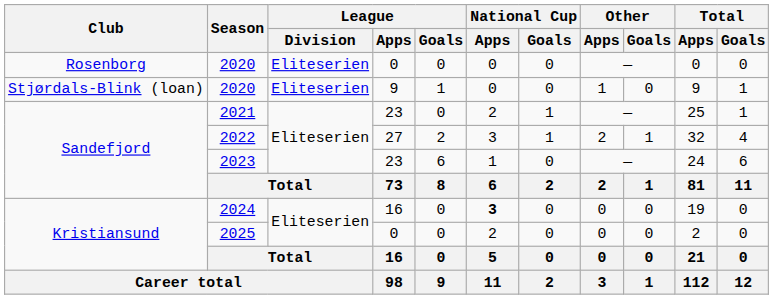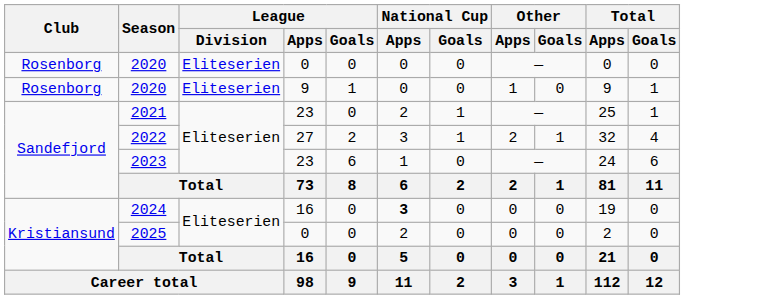2020 / 9 | Club: Stjørdals-Blink (loan) -> Rosenborg
